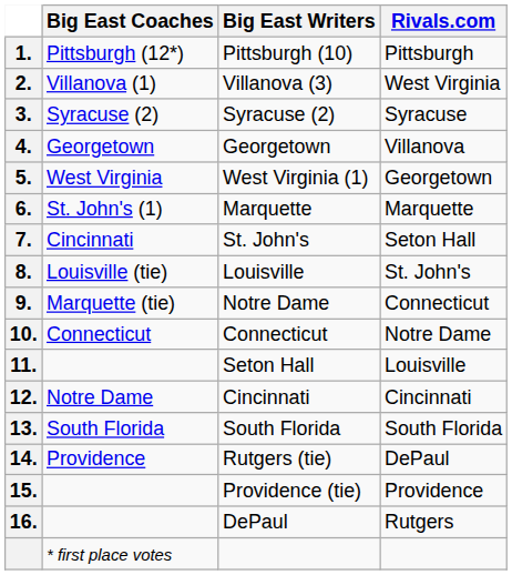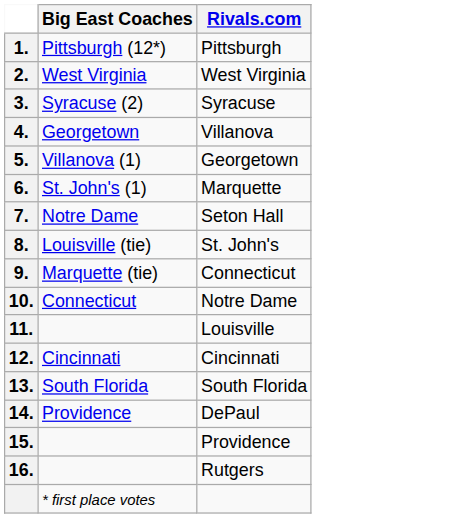- column: Big East Writers | Pittsburgh (10) | Villanova (3) | Syracuse (2) | Georgetown | West Virginia (1) | Marquette | St. John's | Louisville | Notre Dame | Connecticut | Seton Hall | Cincinnati | South Florida | Rutgers (tie) | Providence (tie) | DePaul
2. | Big East Coaches: Villanova (1) -> West Virginia
5. | Big East Coaches: West Virginia -> Villanova (1)
7. | Big East Coaches: Cincinnati -> Notre Dame
12. | Big East Coaches: Notre Dame -> Cincinnati
